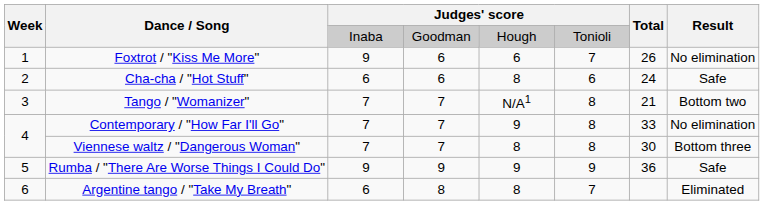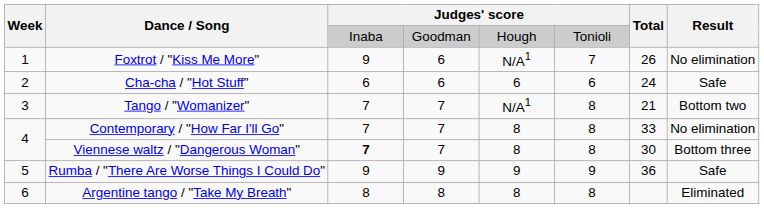Foxtrot / "Kiss Me More" | column 5: 6 -> N/A1
Cha-cha / "Hot Stuff" | column 5: 8 -> 6
Contemporary / "How Far I'll Go" | column 5: 9 -> 8
Viennese waltz / "Dangerous Woman" | column 3: normal -> bold
Argentine tango / "Take My Breath" | column 3: 6 -> 8
Argentine tango / "Take My Breath" | column 6: 7 -> 8
